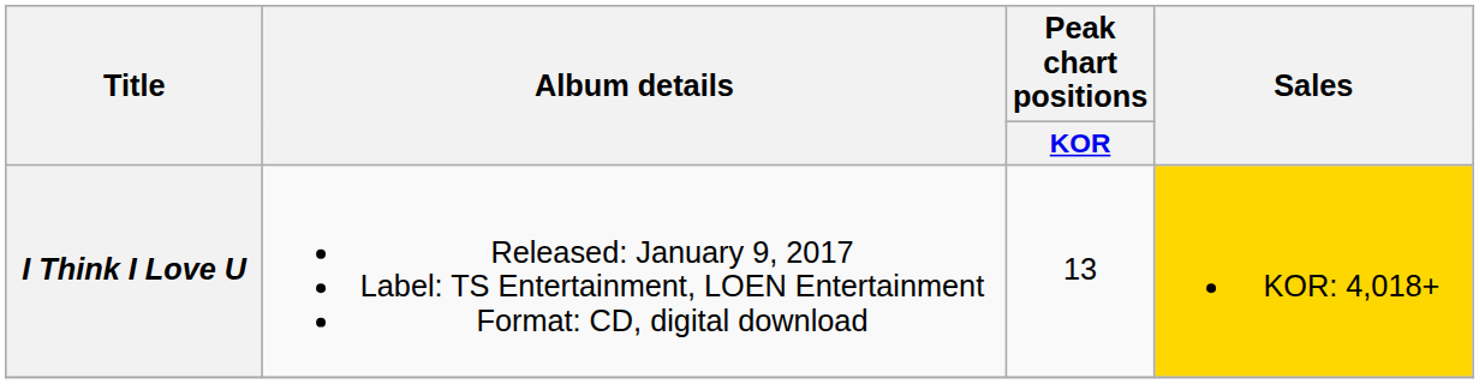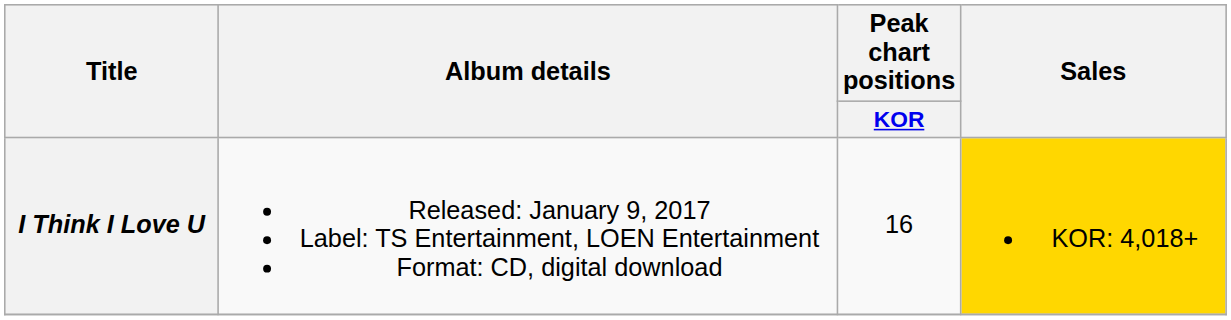I Think I Love U | Peak chart positions / KOR: 13 -> 16
